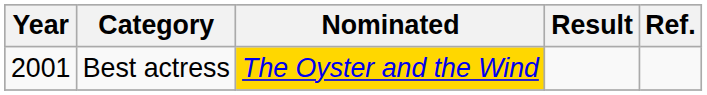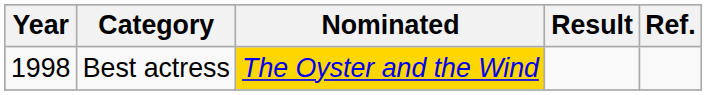Best actress | Year: 2001 -> 1998
